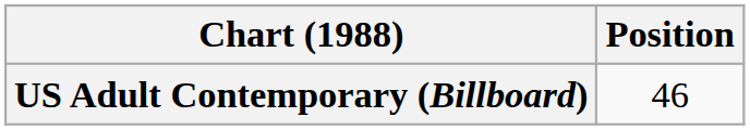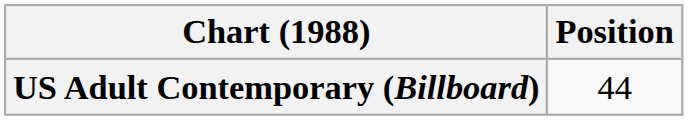US Adult Contemporary (Billboard) | Position: 46 -> 44
